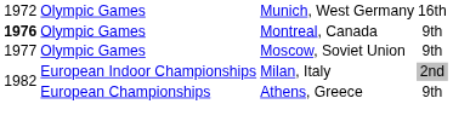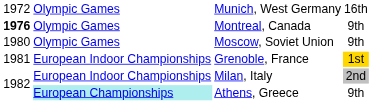Moscow, Soviet Union | column 1: 1977 -> 1980
+ row: 1981 | European Indoor Championships | Grenoble, France | 1st
Athens, Greece | column 2: no background -> paleturquoise background
